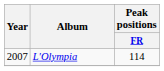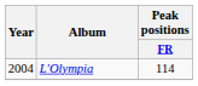L'Olympia | Year: 2007 -> 2004
